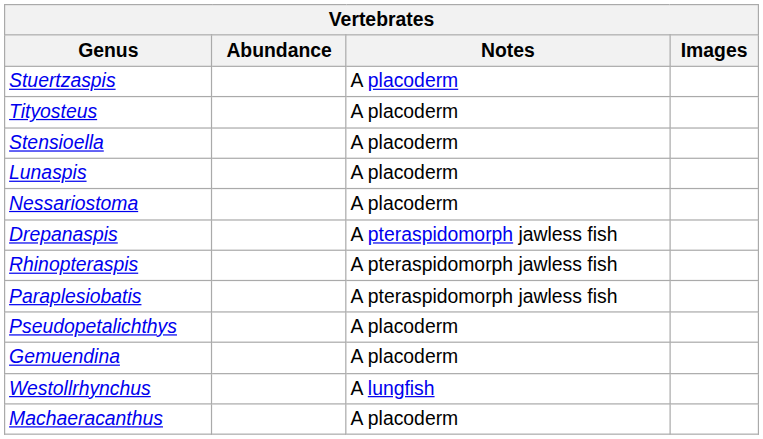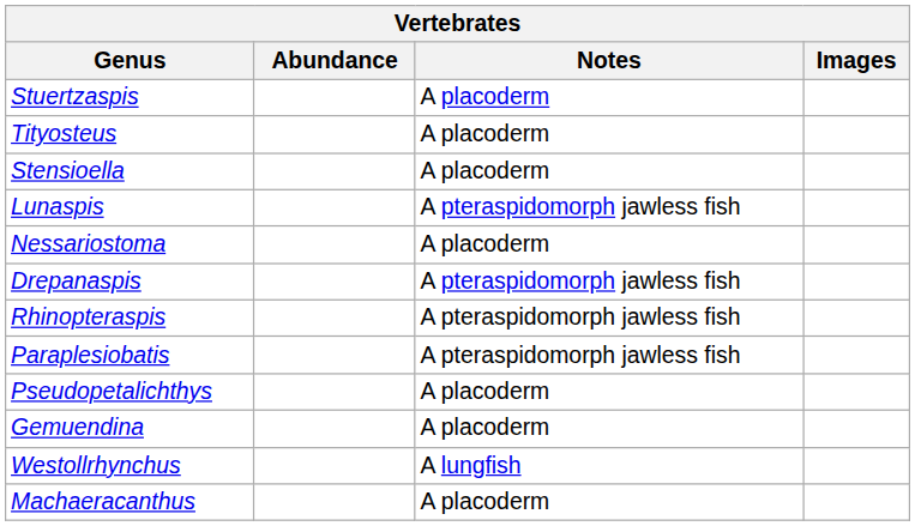Lunaspis | Notes: A placoderm -> A pteraspidomorph jawless fish
